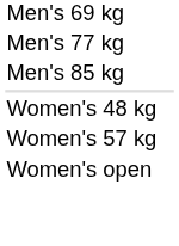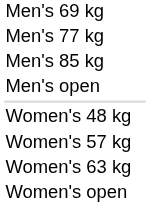+ row: Men's open
+ row: Women's 63 kg
